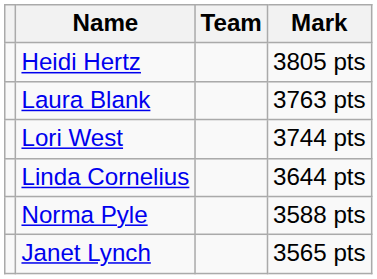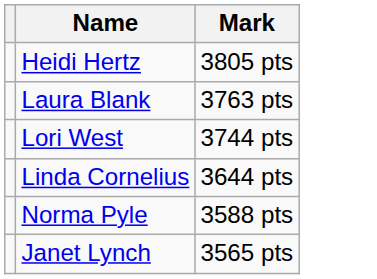- column: Team
